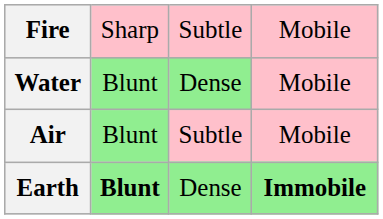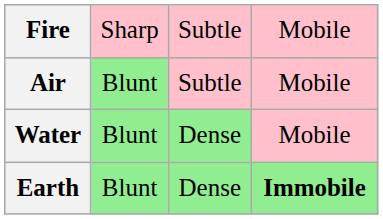rows swapped: Air <-> Water
Earth | column 2: bold -> normal
